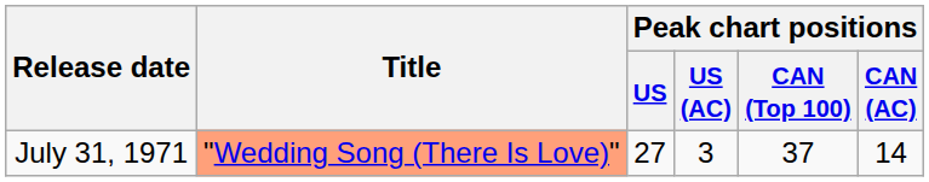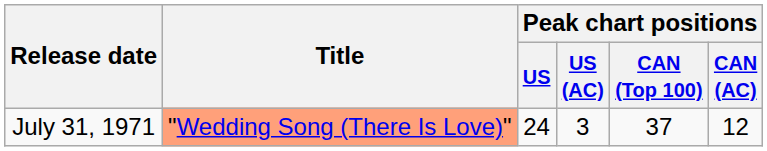July 31, 1971 | Peak chart positions / US: 27 -> 24
July 31, 1971 | Peak chart positions / CAN (AC): 14 -> 12
